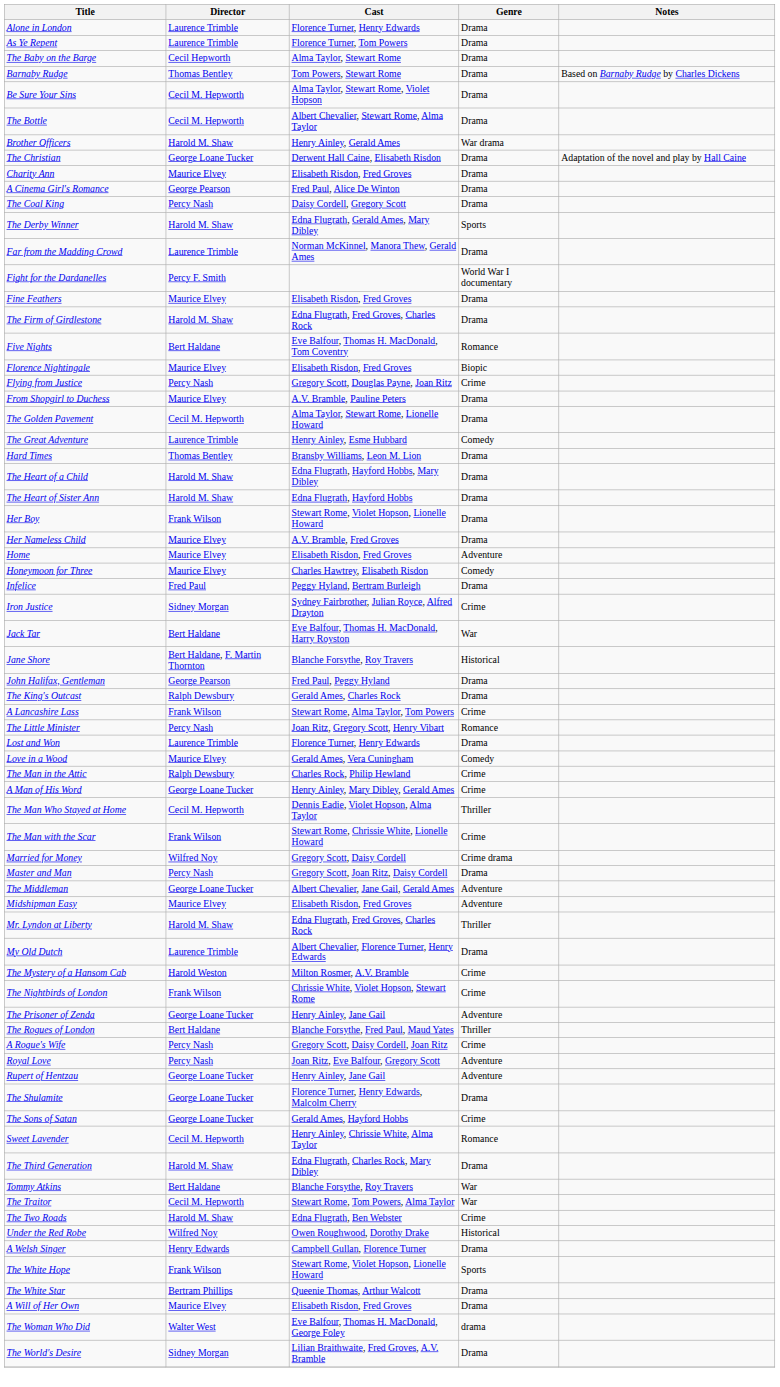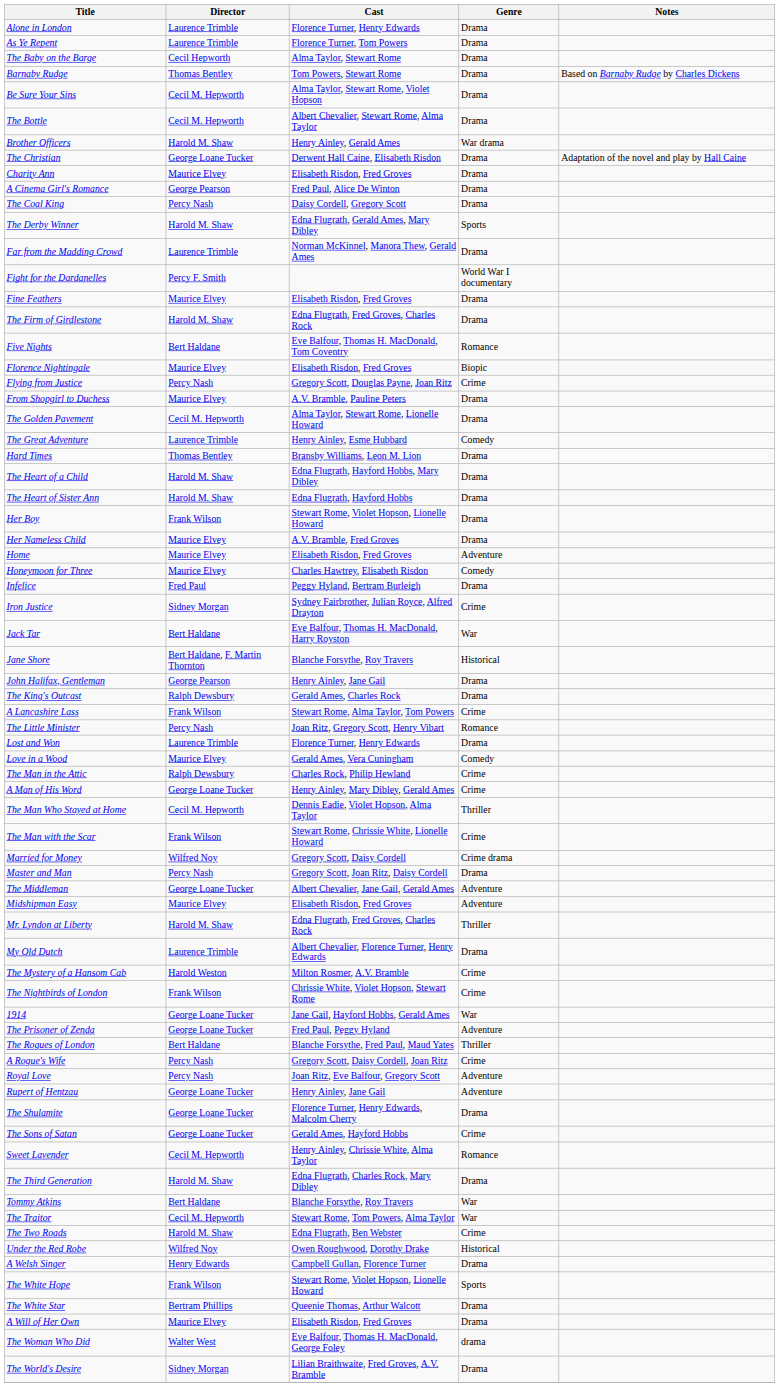John Halifax, Gentleman | Cast: Fred Paul, Peggy Hyland -> Henry Ainley, Jane Gail
+ row: 1914 | George Loane Tucker | Jane Gail, Hayford Hobbs, Gerald Ames | War
The Prisoner of Zenda | Cast: Henry Ainley, Jane Gail -> Fred Paul, Peggy Hyland
